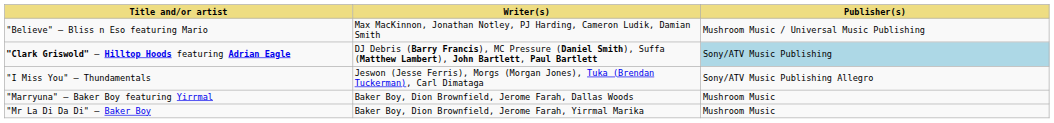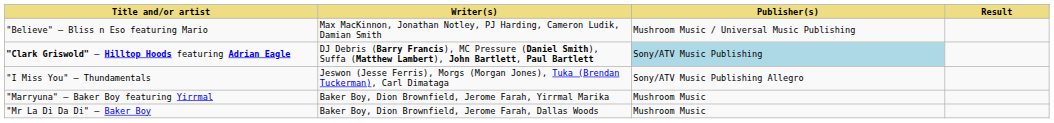+ column: Result
"Marryuna" – Baker Boy featuring Yirrmal | Writer(s): Baker Boy, Dion Brownfield, Jerome Farah, Dallas Woods -> Baker Boy, Dion Brownfield, Jerome Farah, Yirrmal Marika
"Mr La Di Da Di" – Baker Boy | Writer(s): Baker Boy, Dion Brownfield, Jerome Farah, Yirrmal Marika -> Baker Boy, Dion Brownfield, Jerome Farah, Dallas Woods
